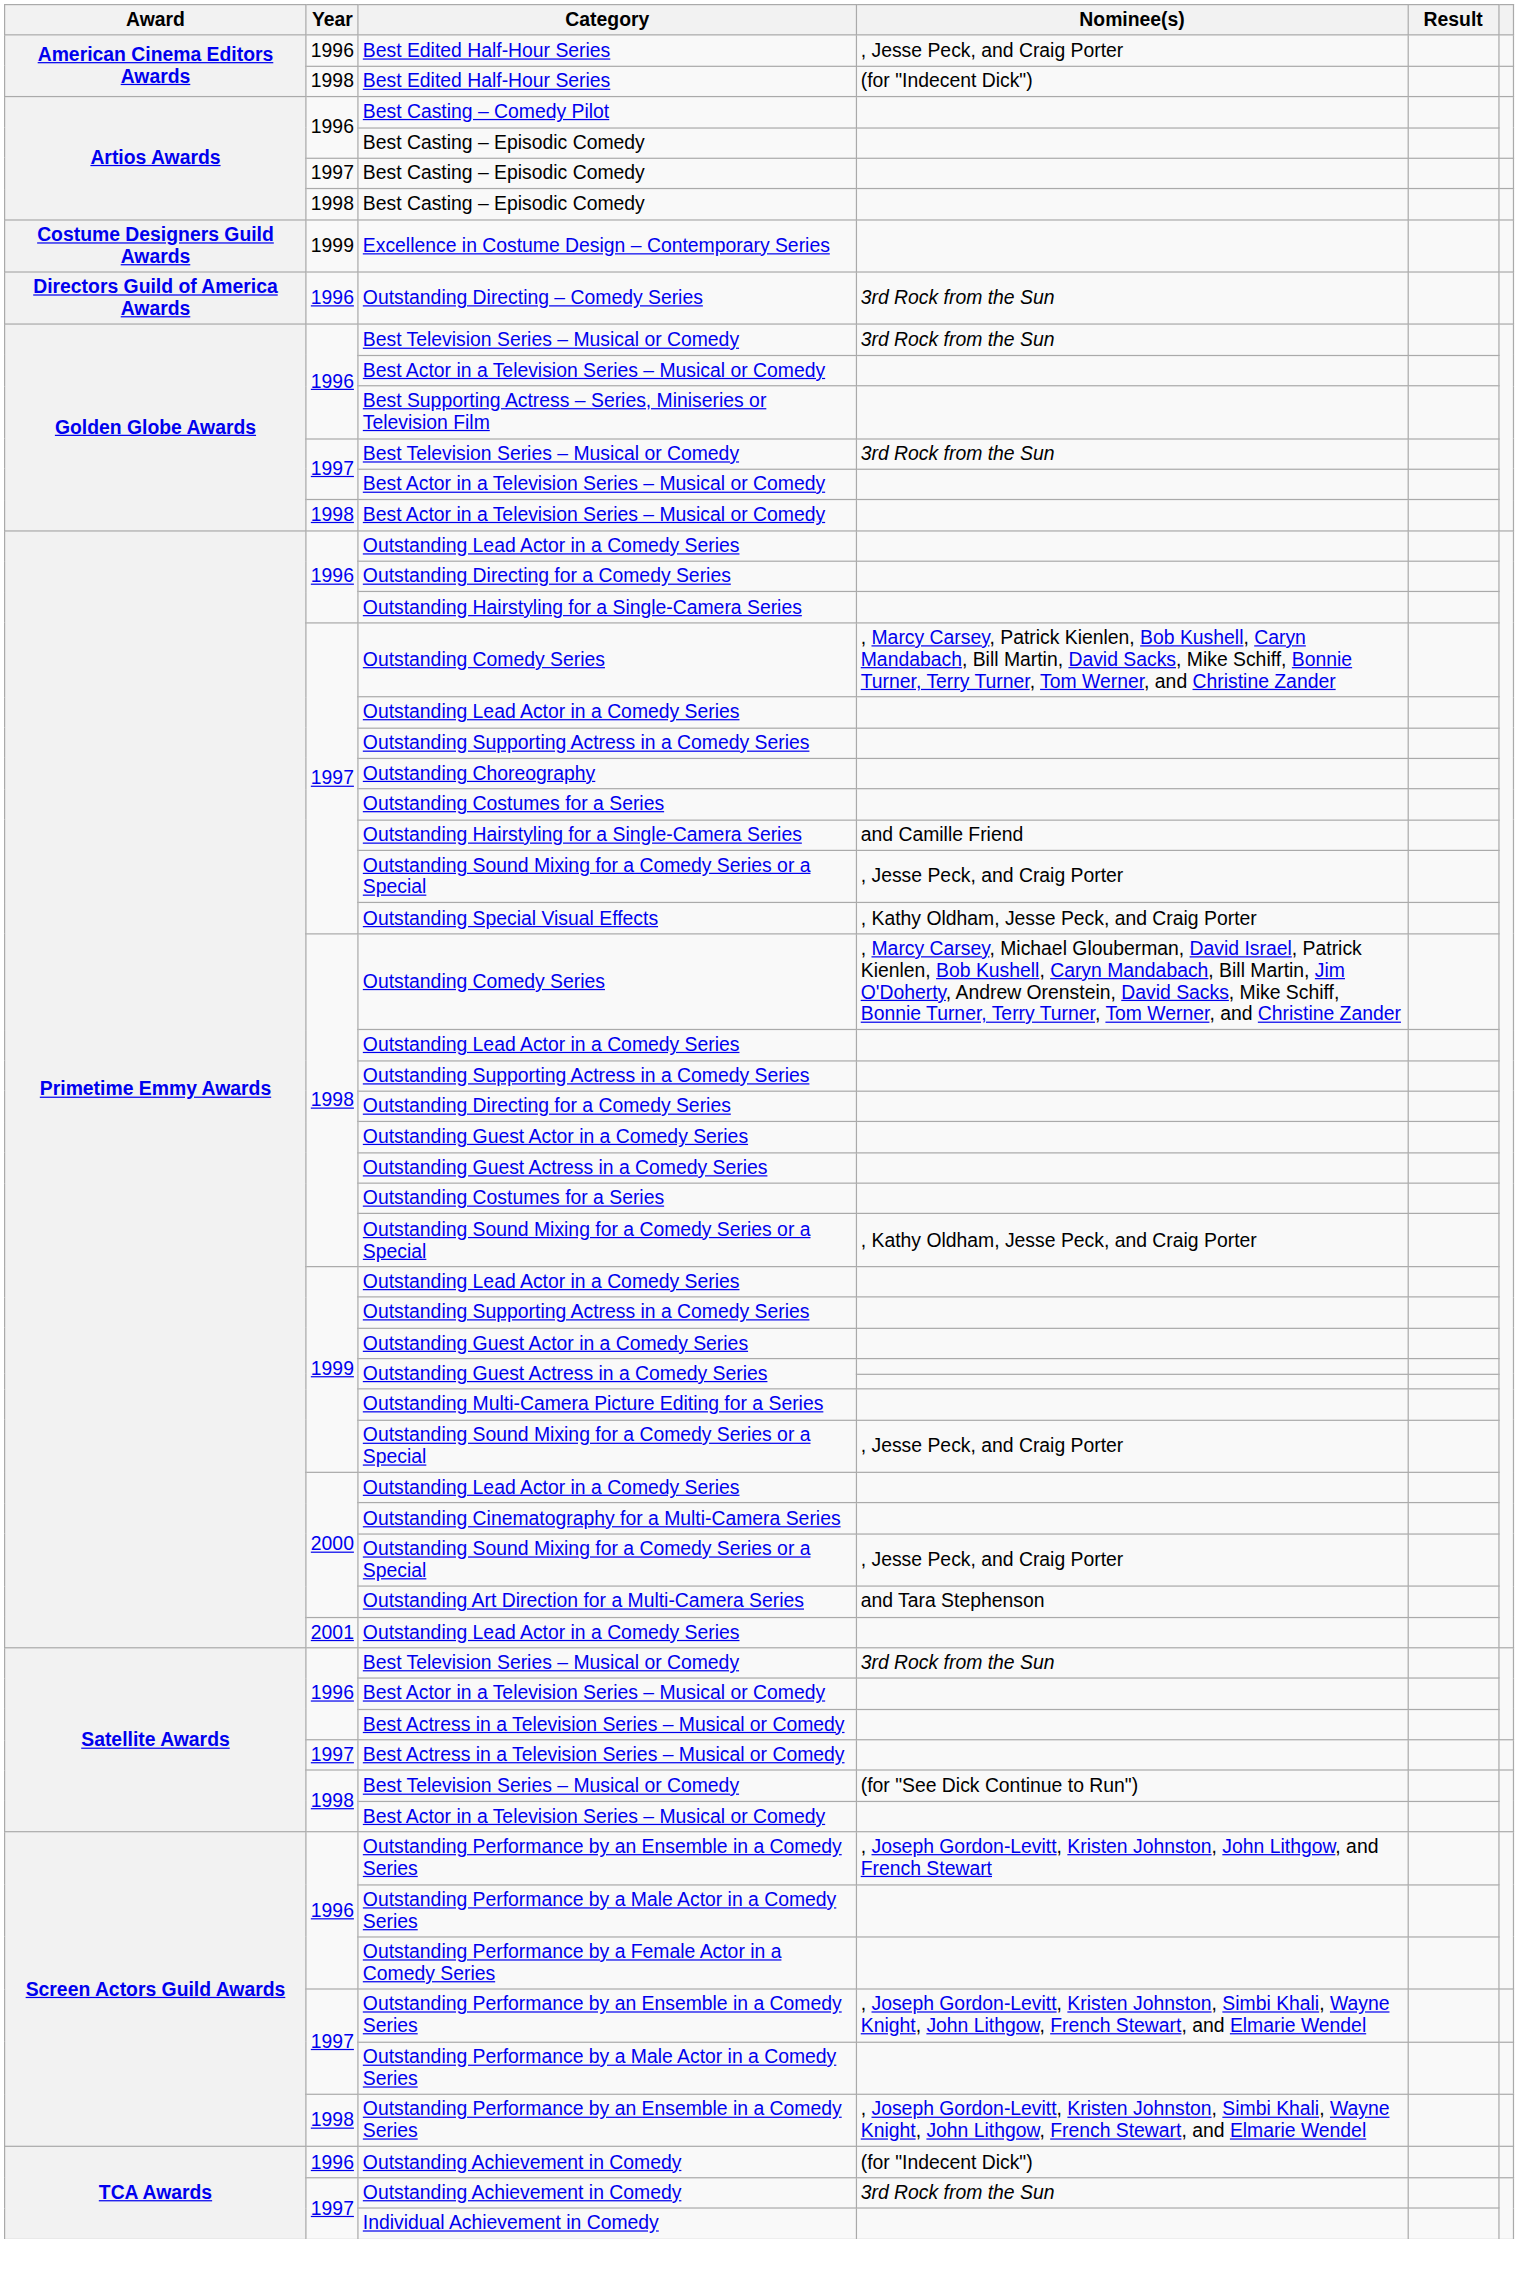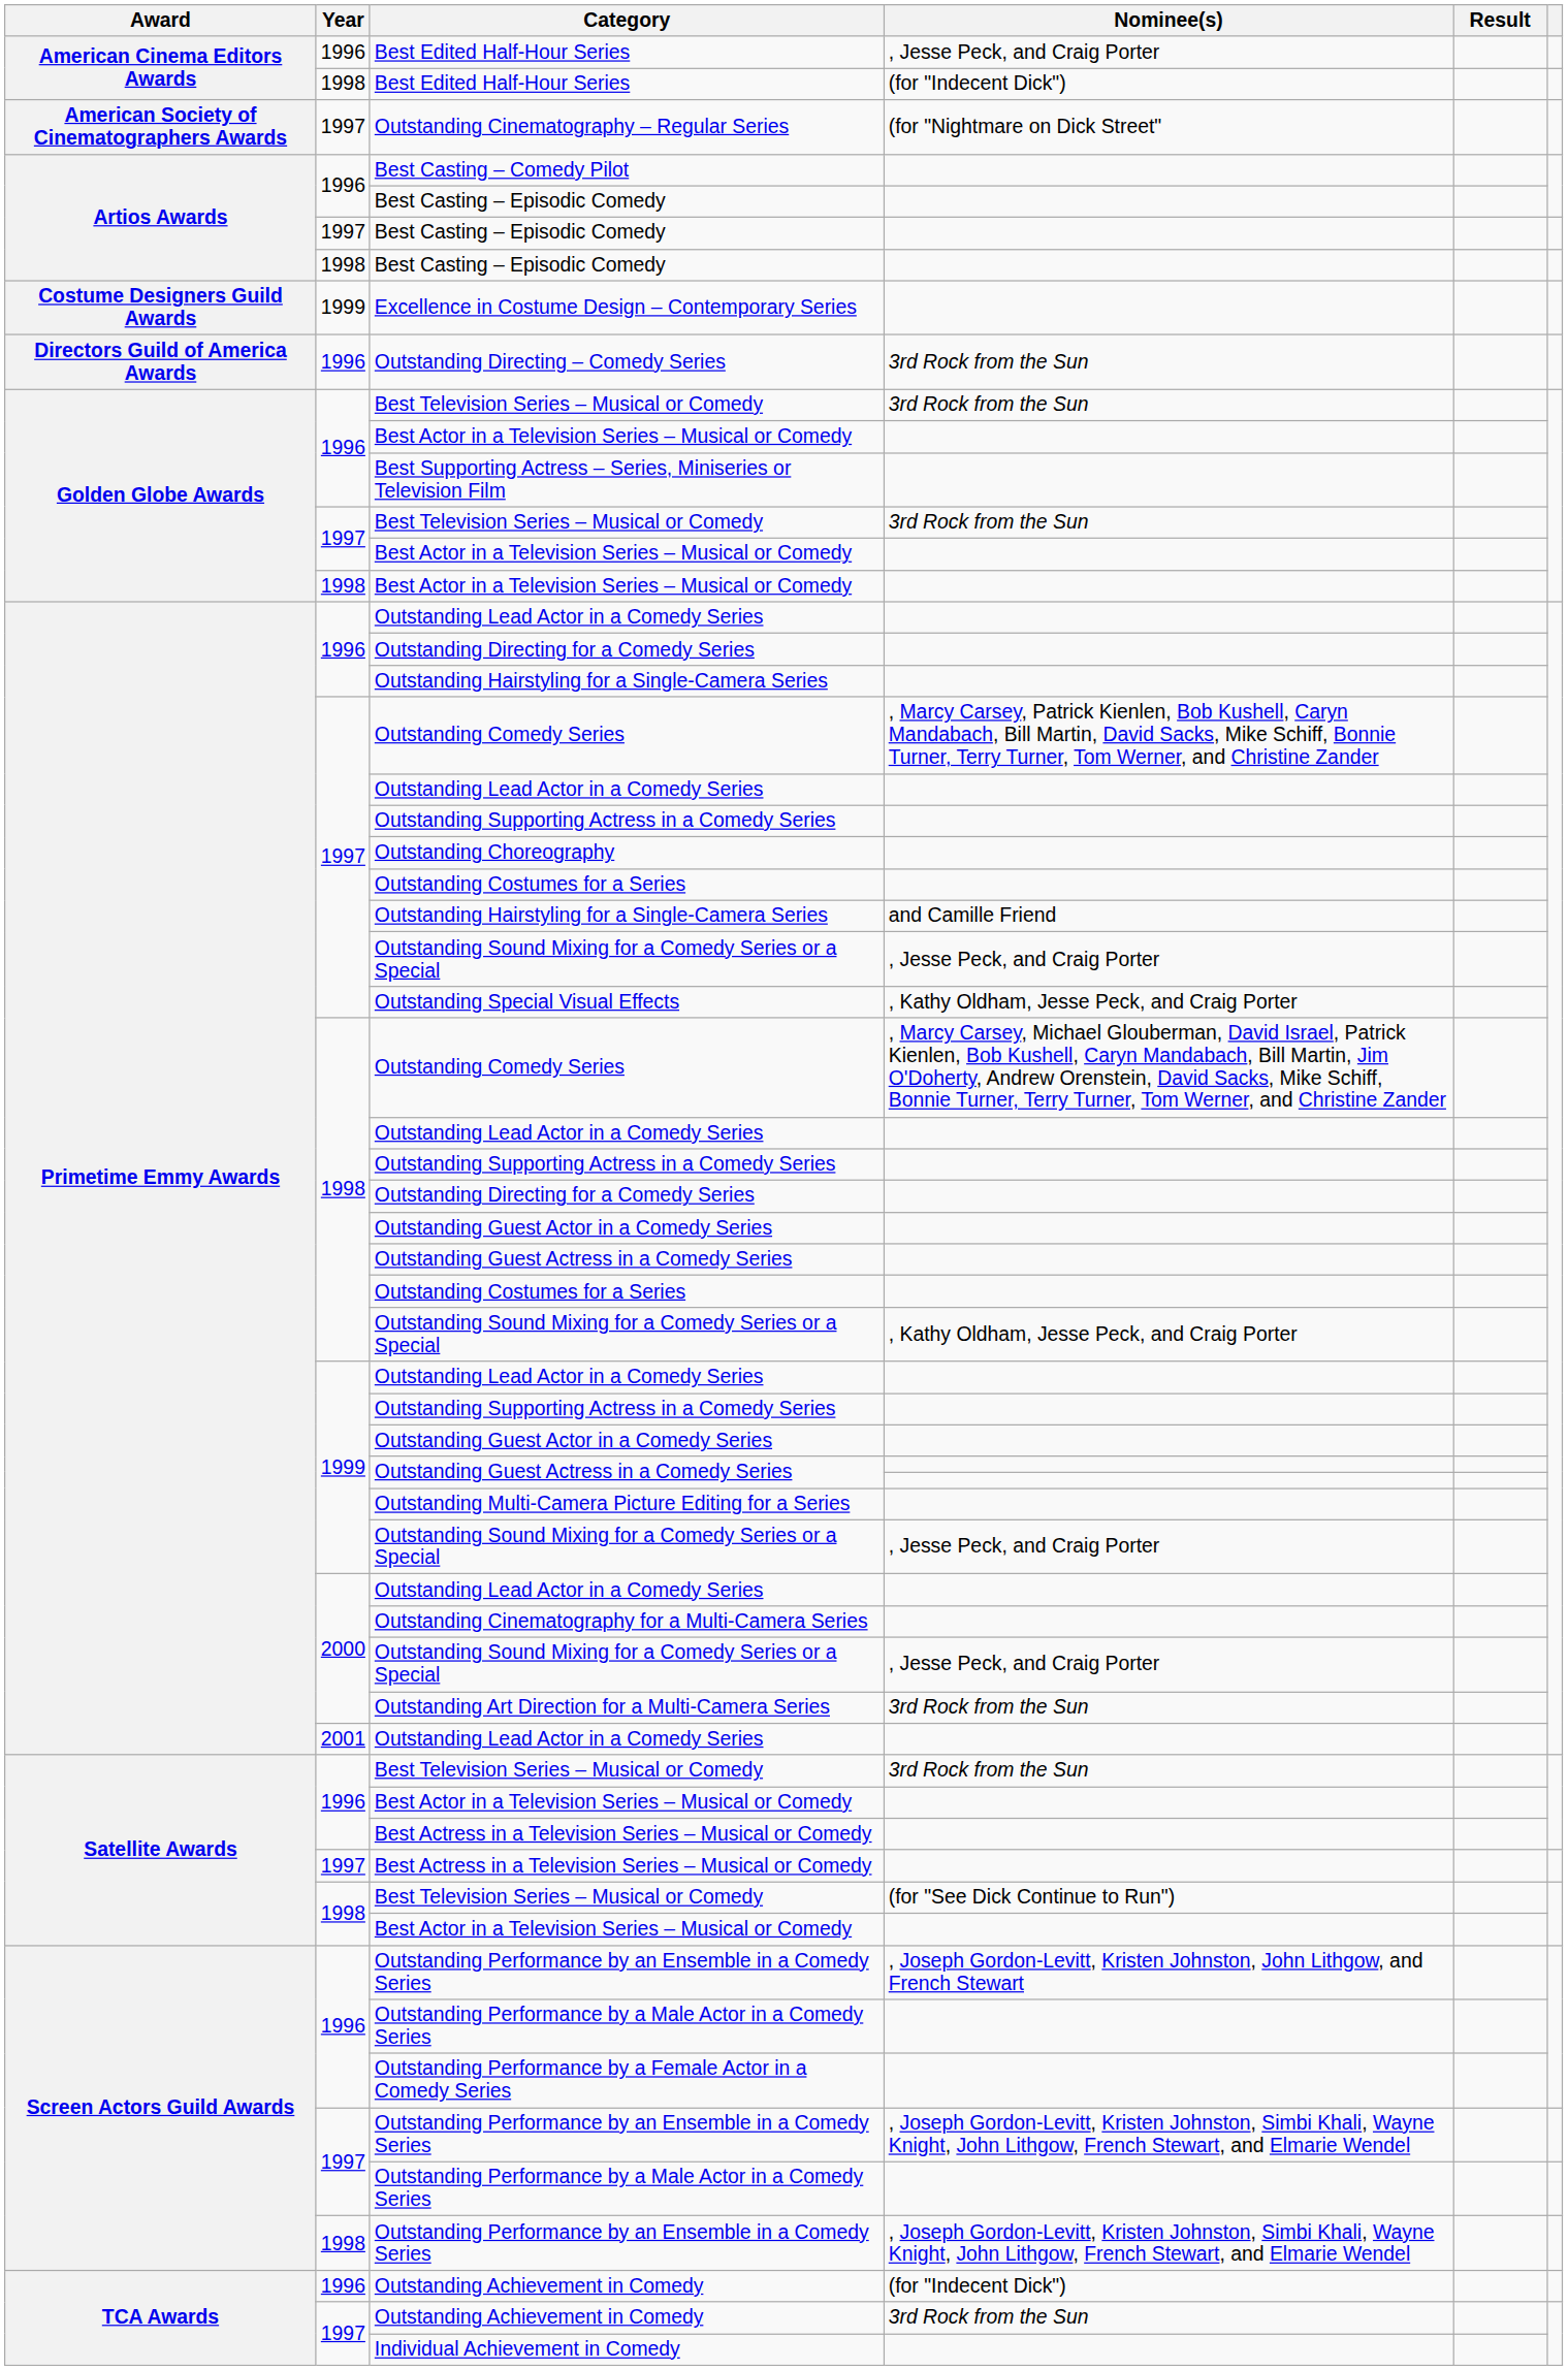+ row: American Society of Cinematographers Awards | 1997 | Outstanding Cinematography – Regular Series | (for "Nightmare on Dick Street"
Outstanding Art Direction for a Multi-Camera Series | Nominee(s): and Tara Stephenson -> 3rd Rock from the Sun
